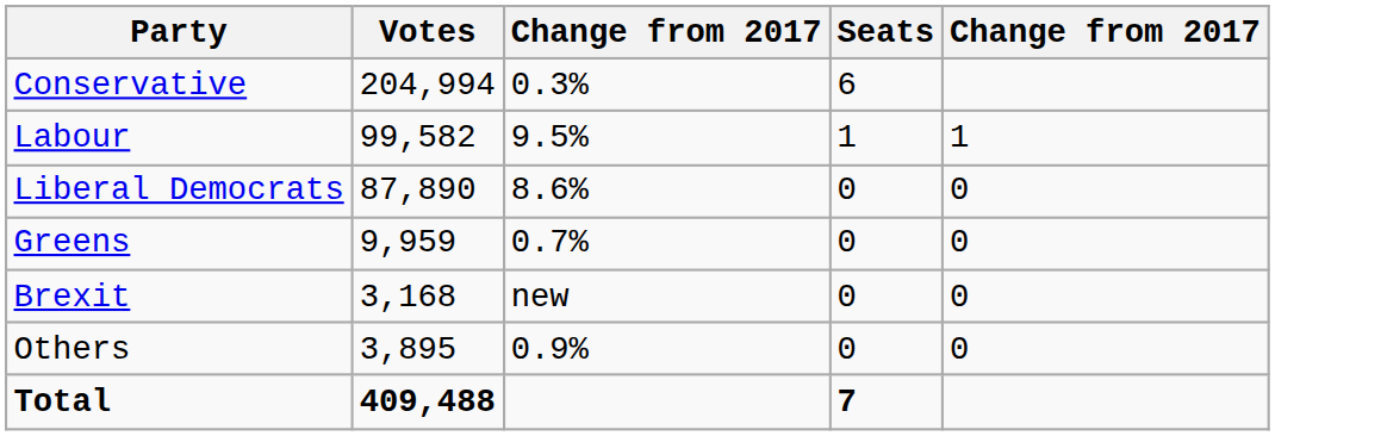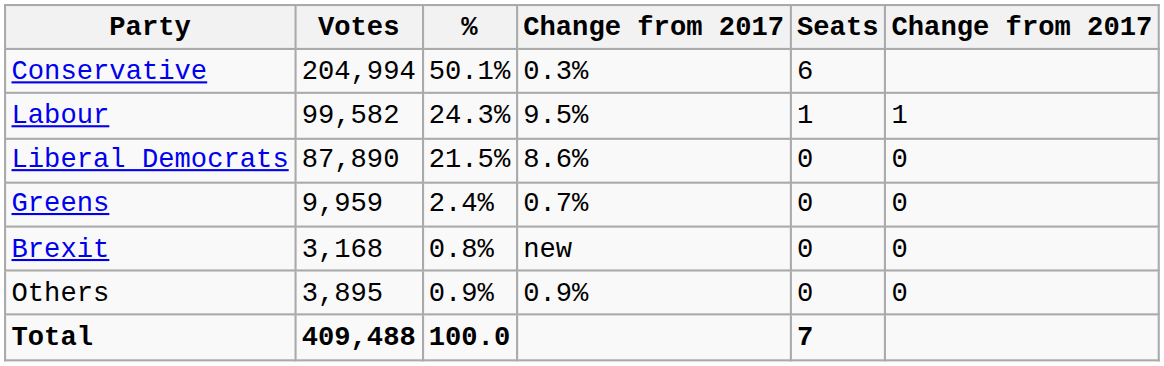+ column: % | 50.1% | 24.3% | 21.5% | 2.4% | 0.8% | 0.9% | 100.0
